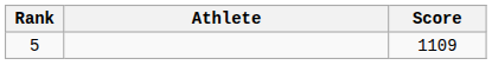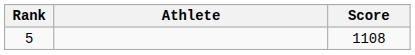5 | Score: 1109 -> 1108
